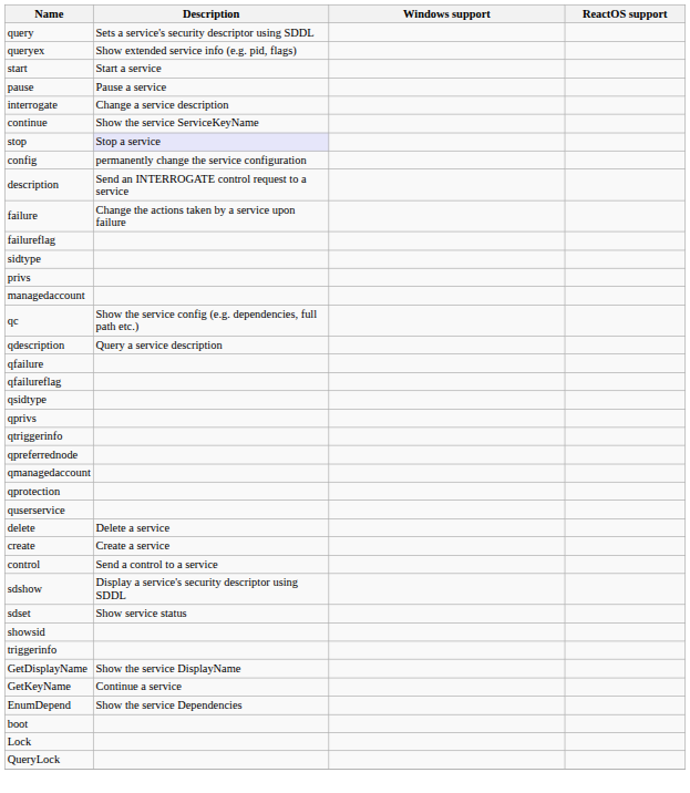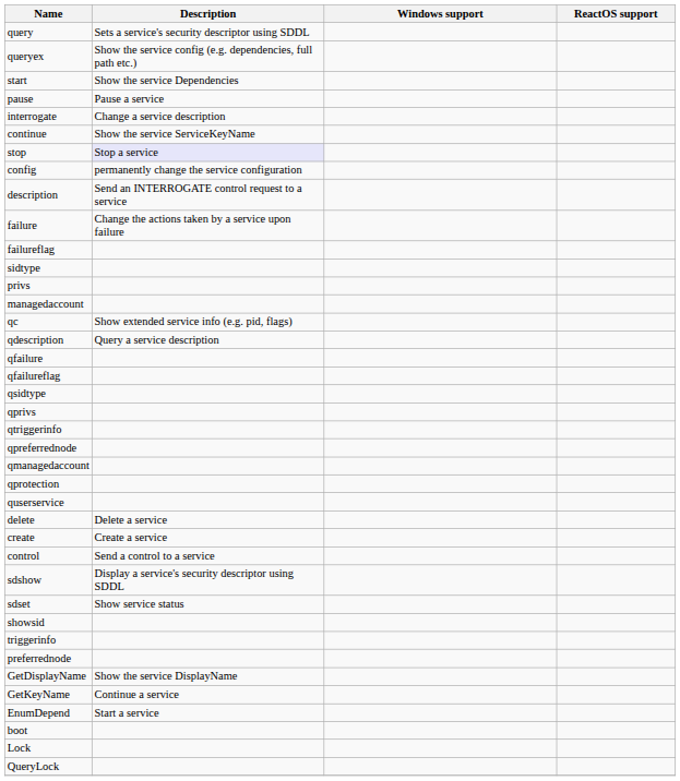queryex | Description: Show extended service info (e.g. pid, flags) -> Show the service config (e.g. dependencies, full path etc.)
start | Description: Start a service -> Show the service Dependencies
qc | Description: Show the service config (e.g. dependencies, full path etc.) -> Show extended service info (e.g. pid, flags)
+ row: preferrednode
EnumDepend | Description: Show the service Dependencies -> Start a service
